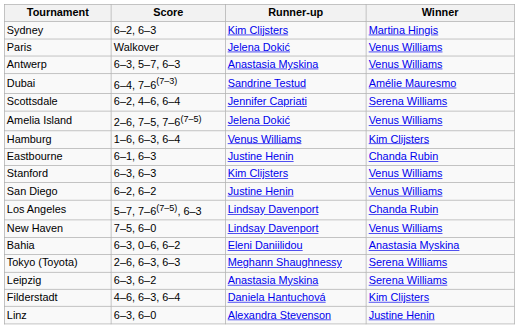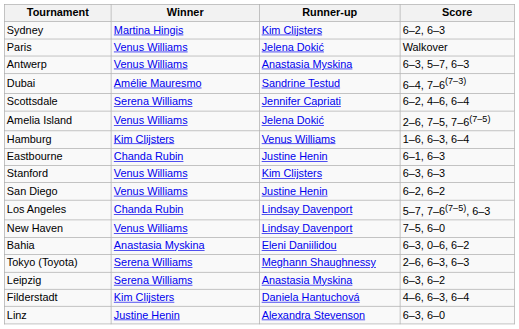columns swapped: Winner <-> Score
